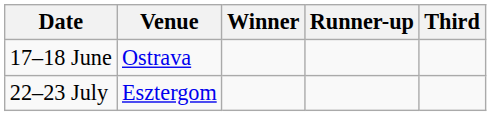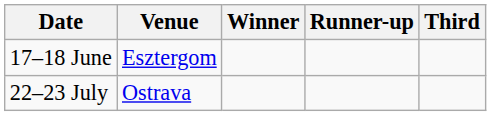17–18 June | Venue: Ostrava -> Esztergom
22–23 July | Venue: Esztergom -> Ostrava
